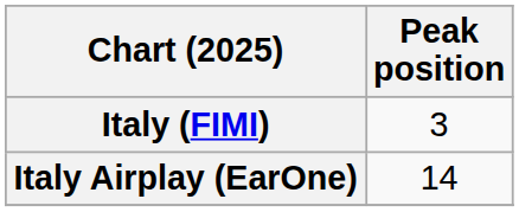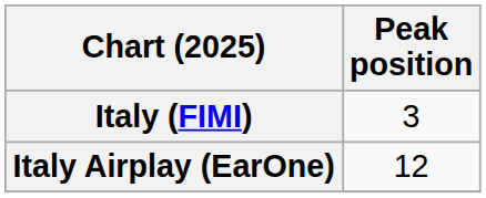Italy Airplay (EarOne) | Peak position: 14 -> 12
